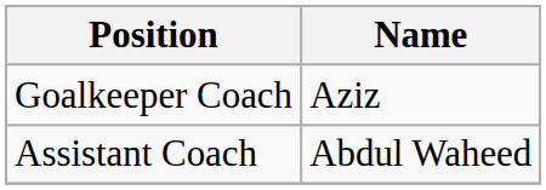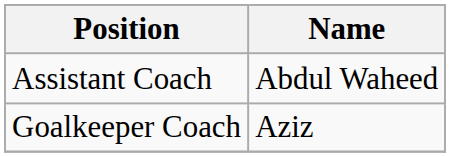rows swapped: Assistant Coach <-> Goalkeeper Coach
